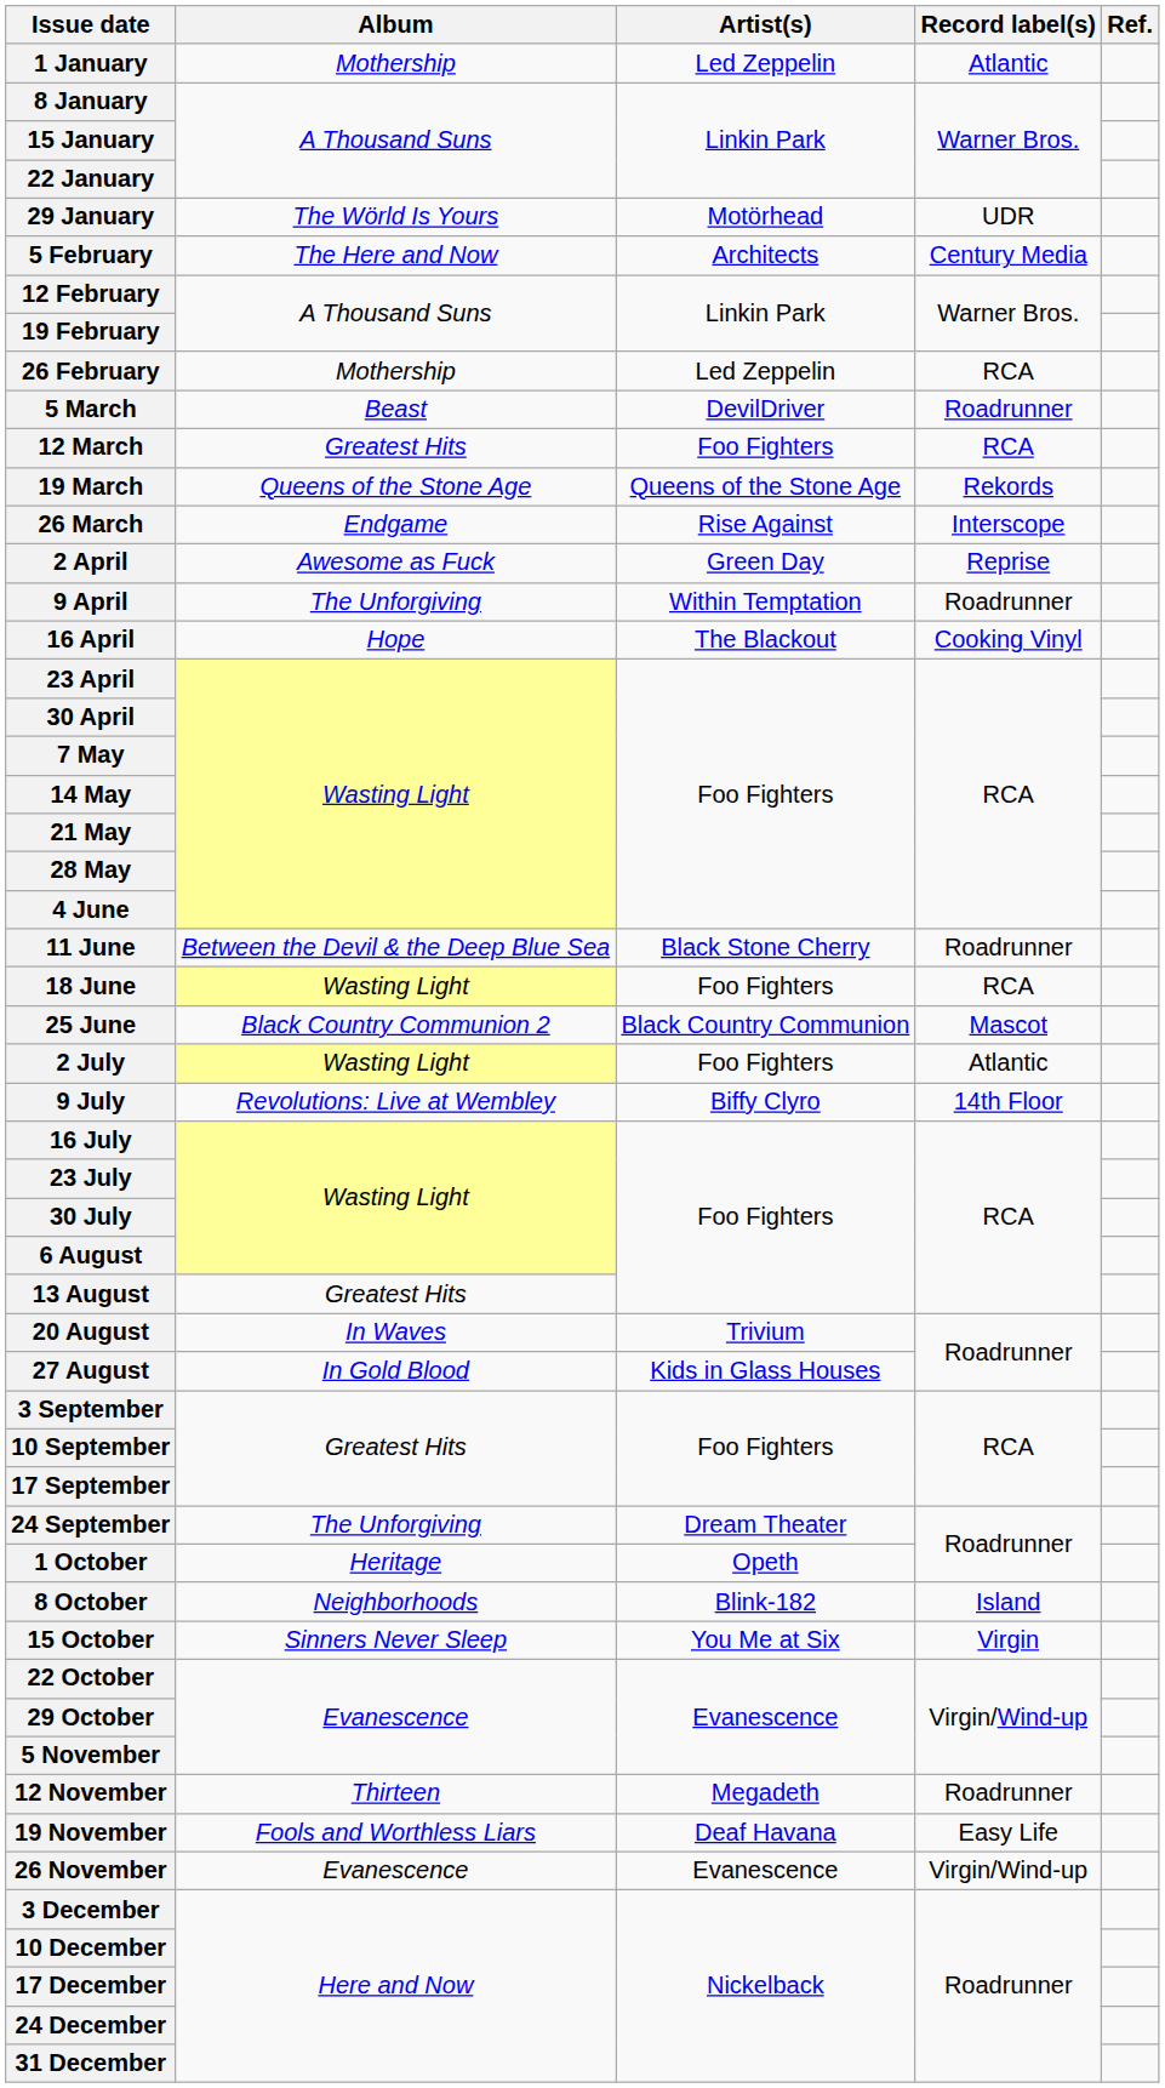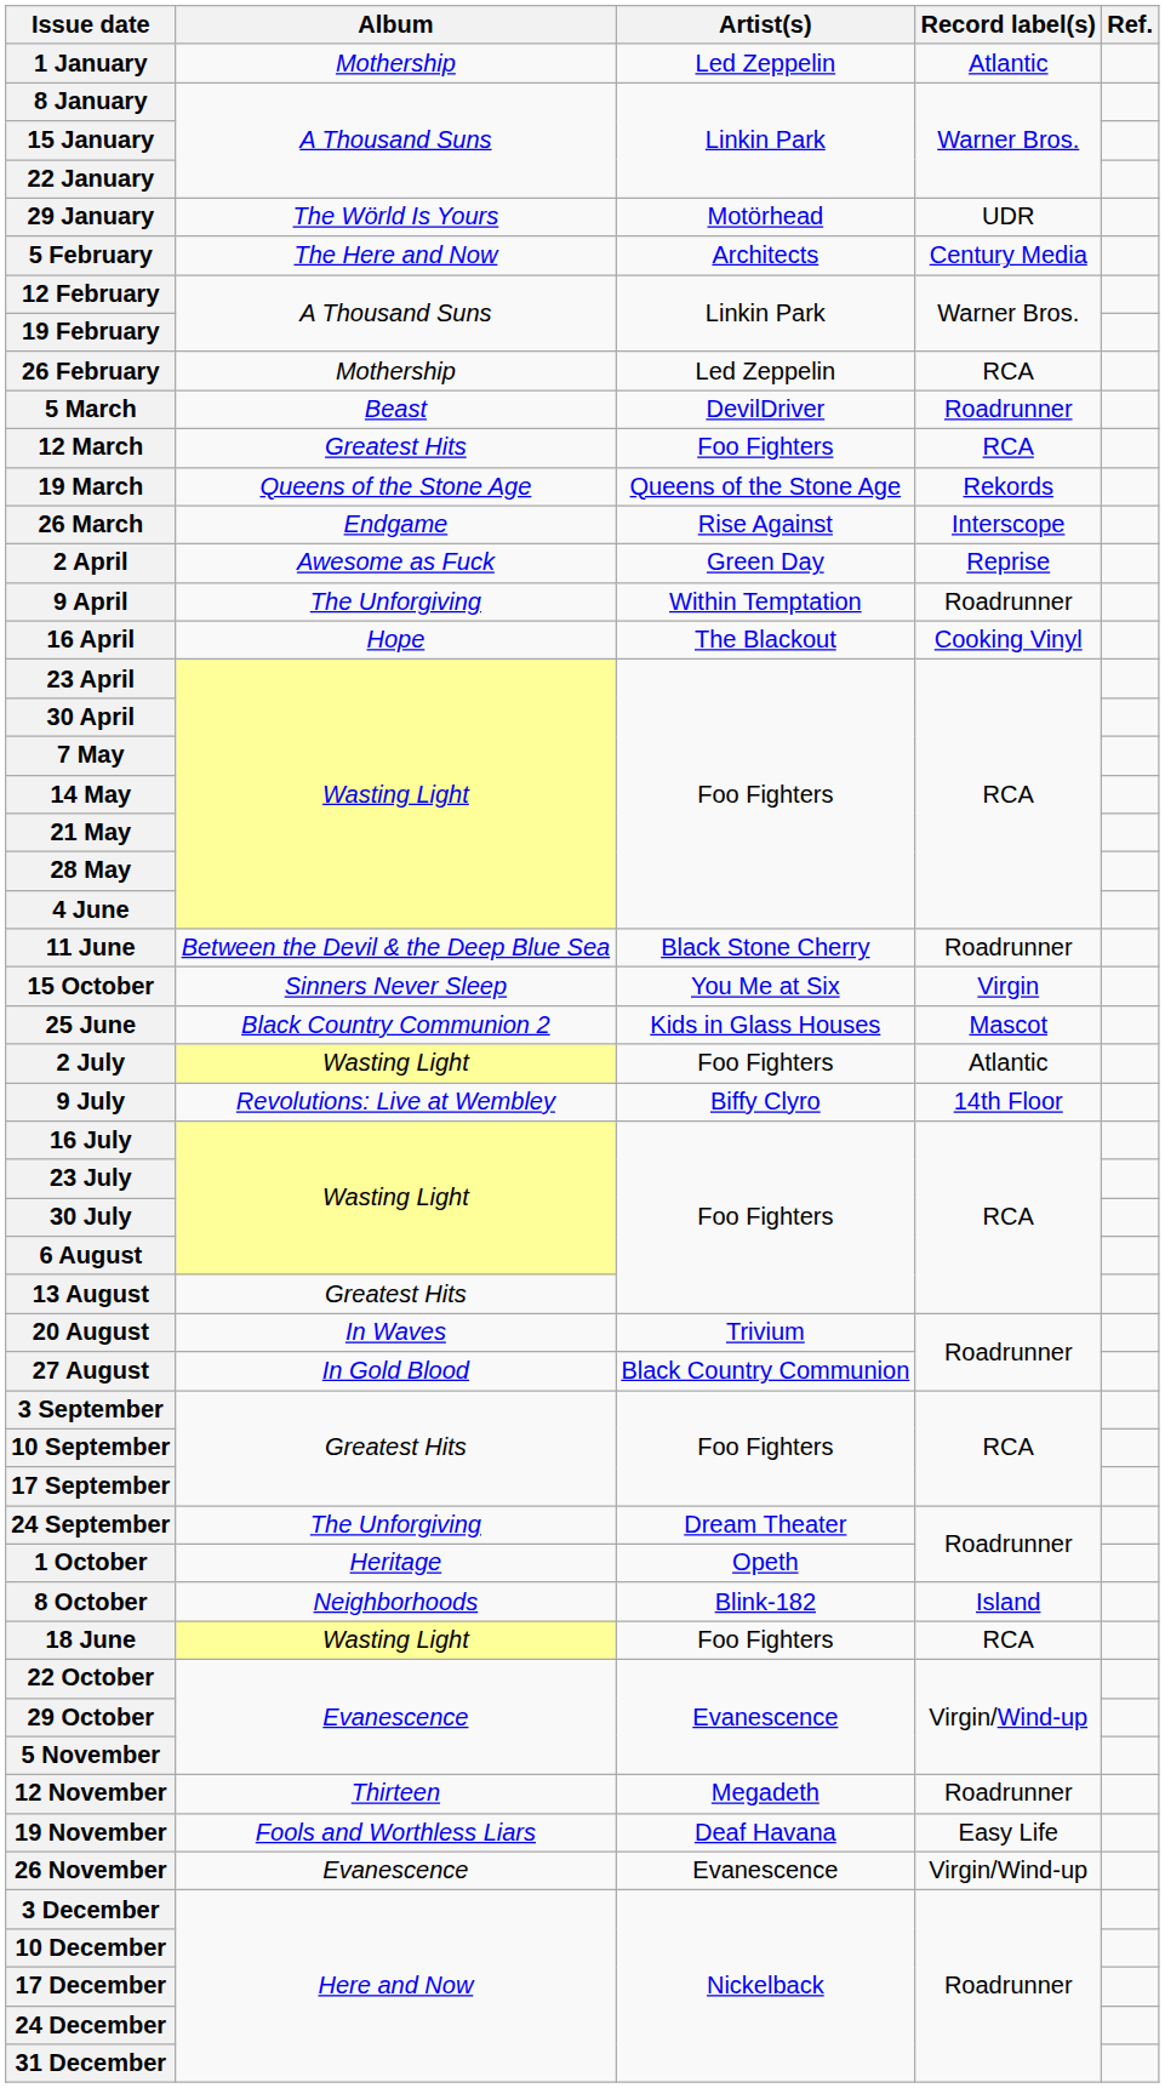rows swapped: 18 June <-> 15 October
25 June | Artist(s): Black Country Communion -> Kids in Glass Houses
27 August | Artist(s): Kids in Glass Houses -> Black Country Communion
